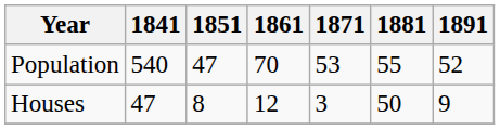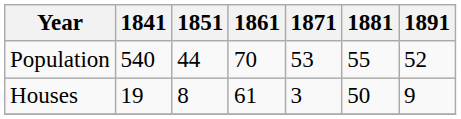Population | 1851: 47 -> 44
Houses | 1841: 47 -> 19
Houses | 1861: 12 -> 61
